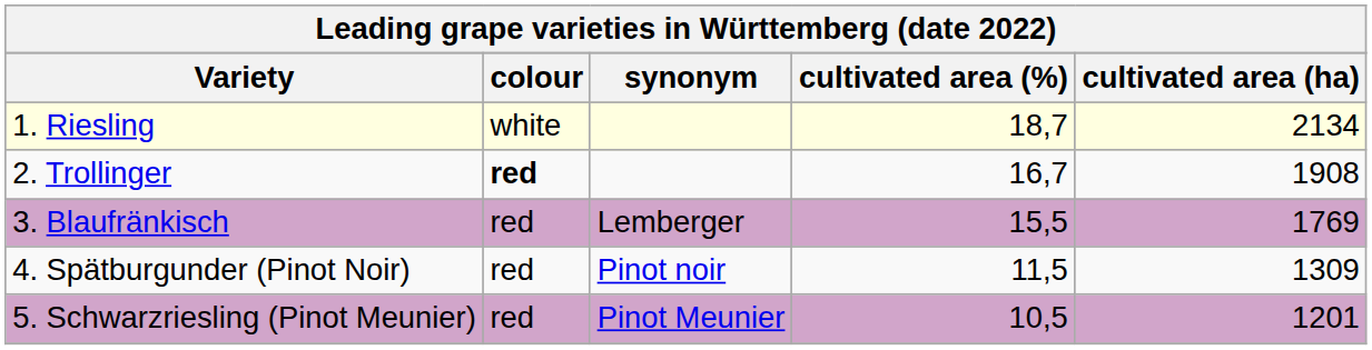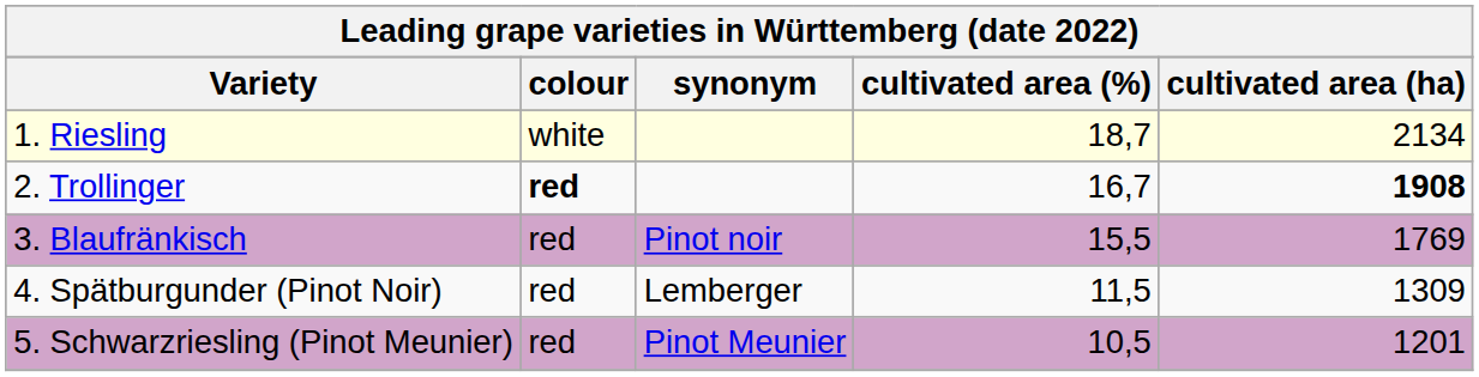2. Trollinger | cultivated area (ha): normal -> bold
3. Blaufränkisch | synonym: Lemberger -> Pinot noir
4. Spätburgunder (Pinot Noir) | synonym: Pinot noir -> Lemberger
